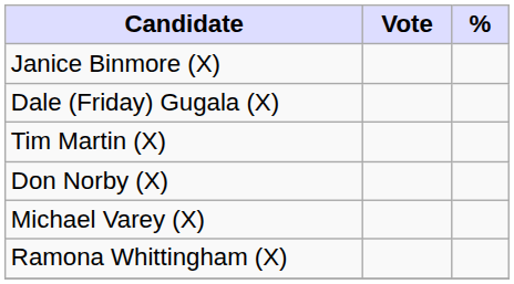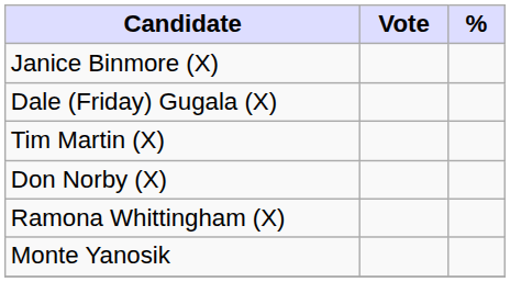- row: Michael Varey (X)
+ row: Monte Yanosik
